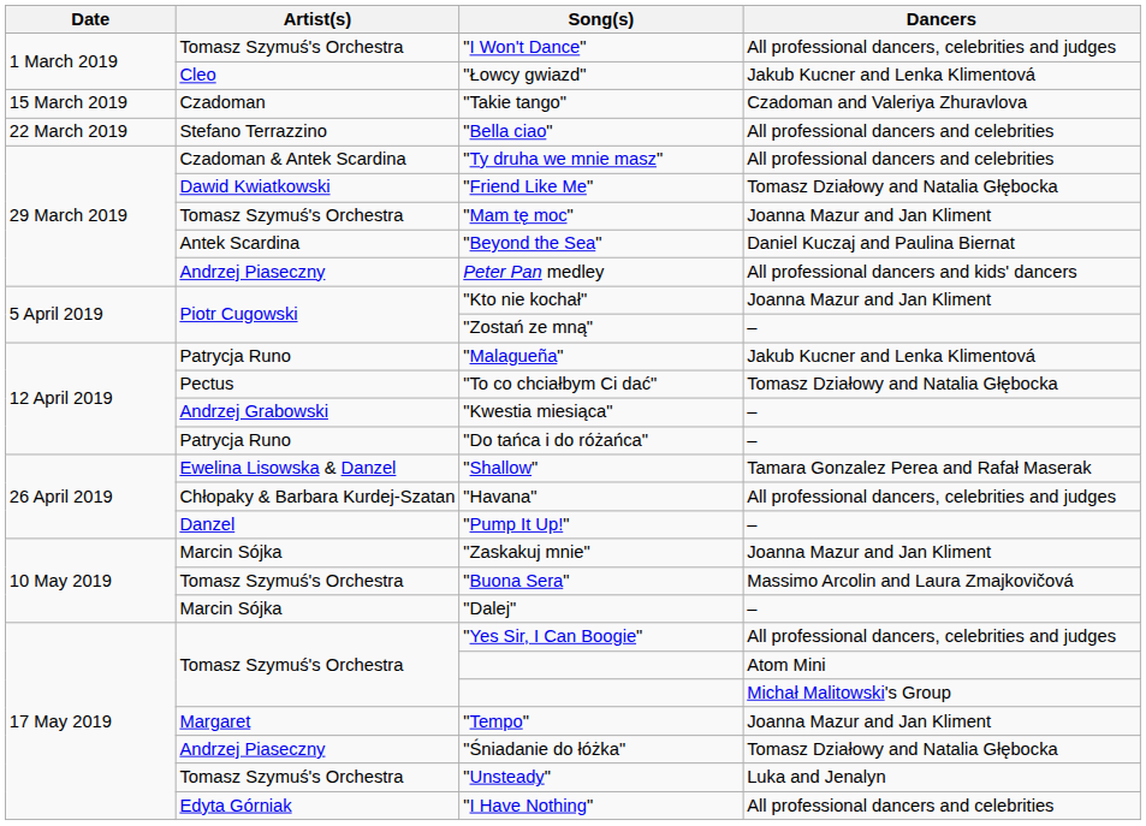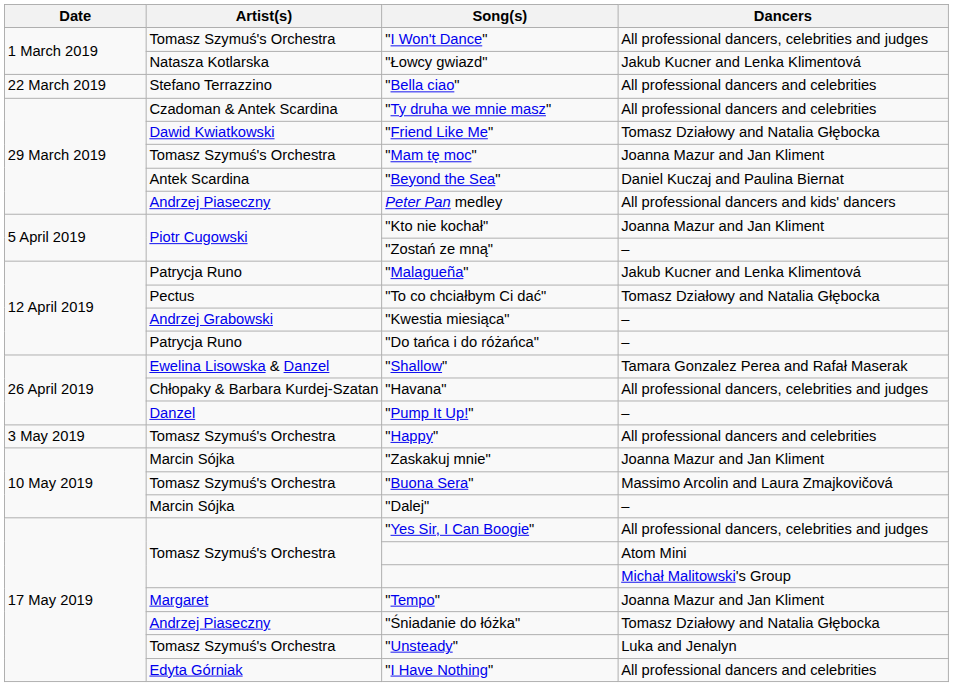"Łowcy gwiazd" | Artist(s): Cleo -> Natasza Kotlarska
- row: 15 March 2019 | Czadoman | "Takie tango" | Czadoman and Valeriya Zhuravlova
+ row: 3 May 2019 | Tomasz Szymuś's Orchestra | "Happy" | All professional dancers and celebrities
